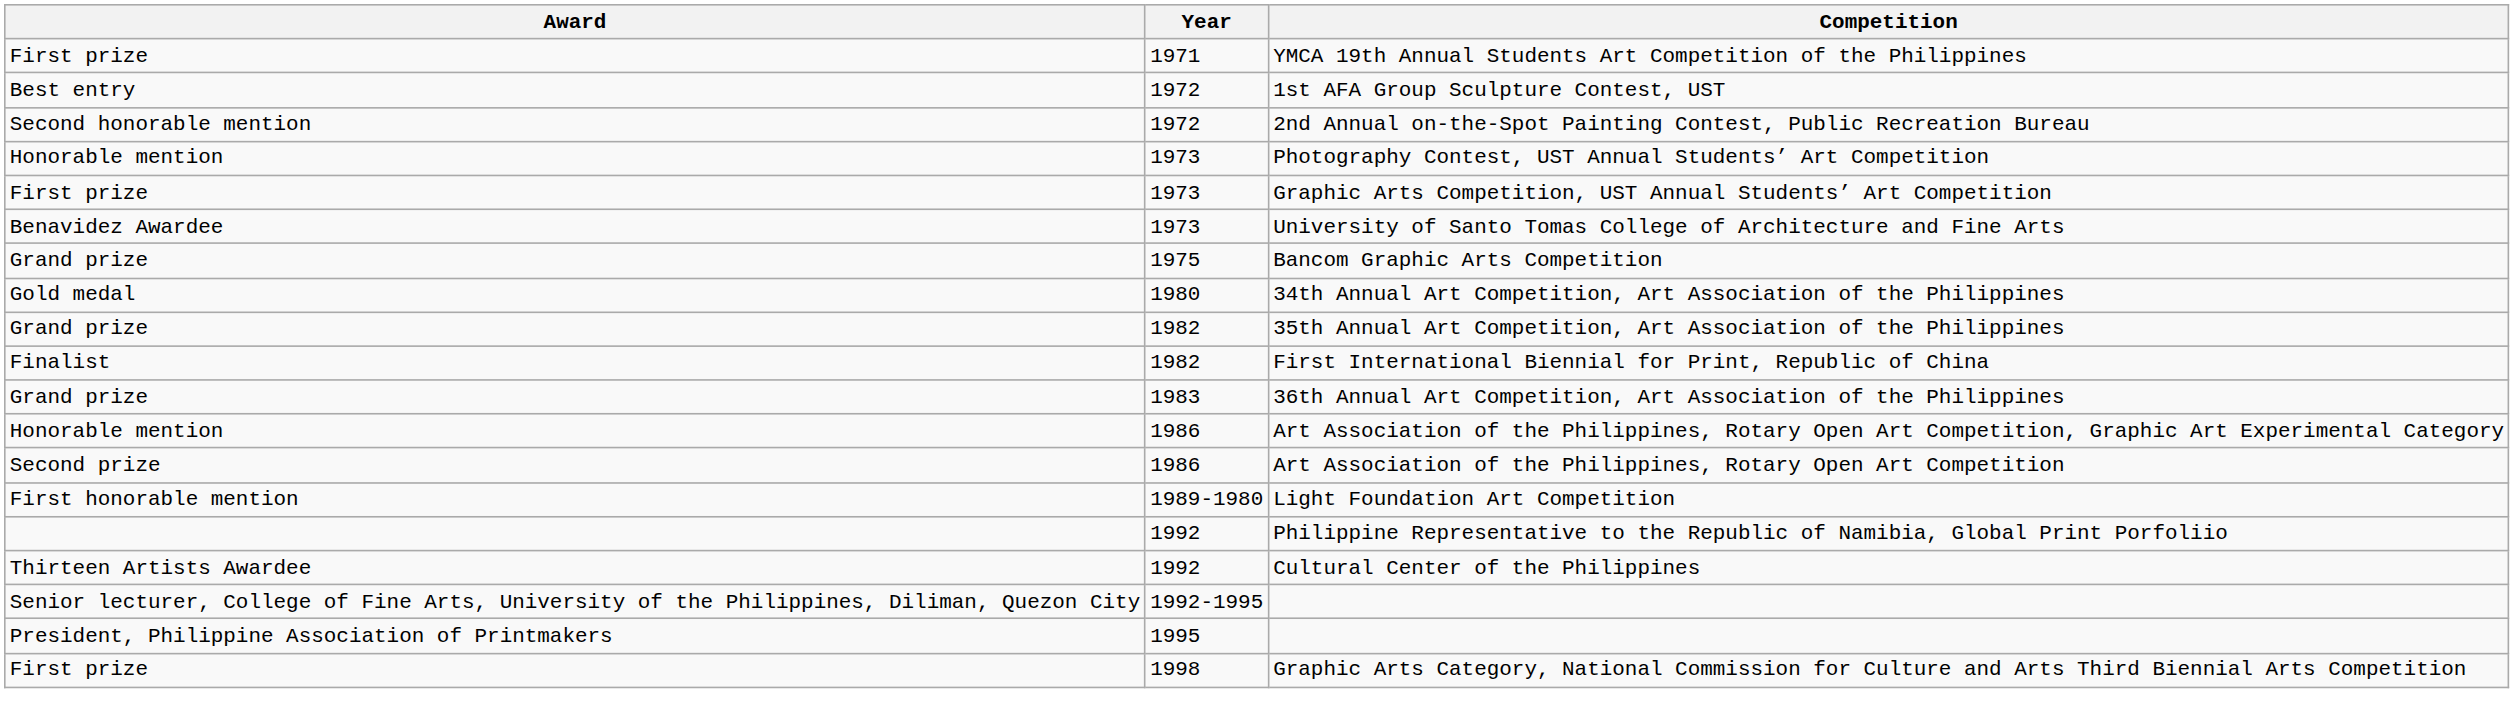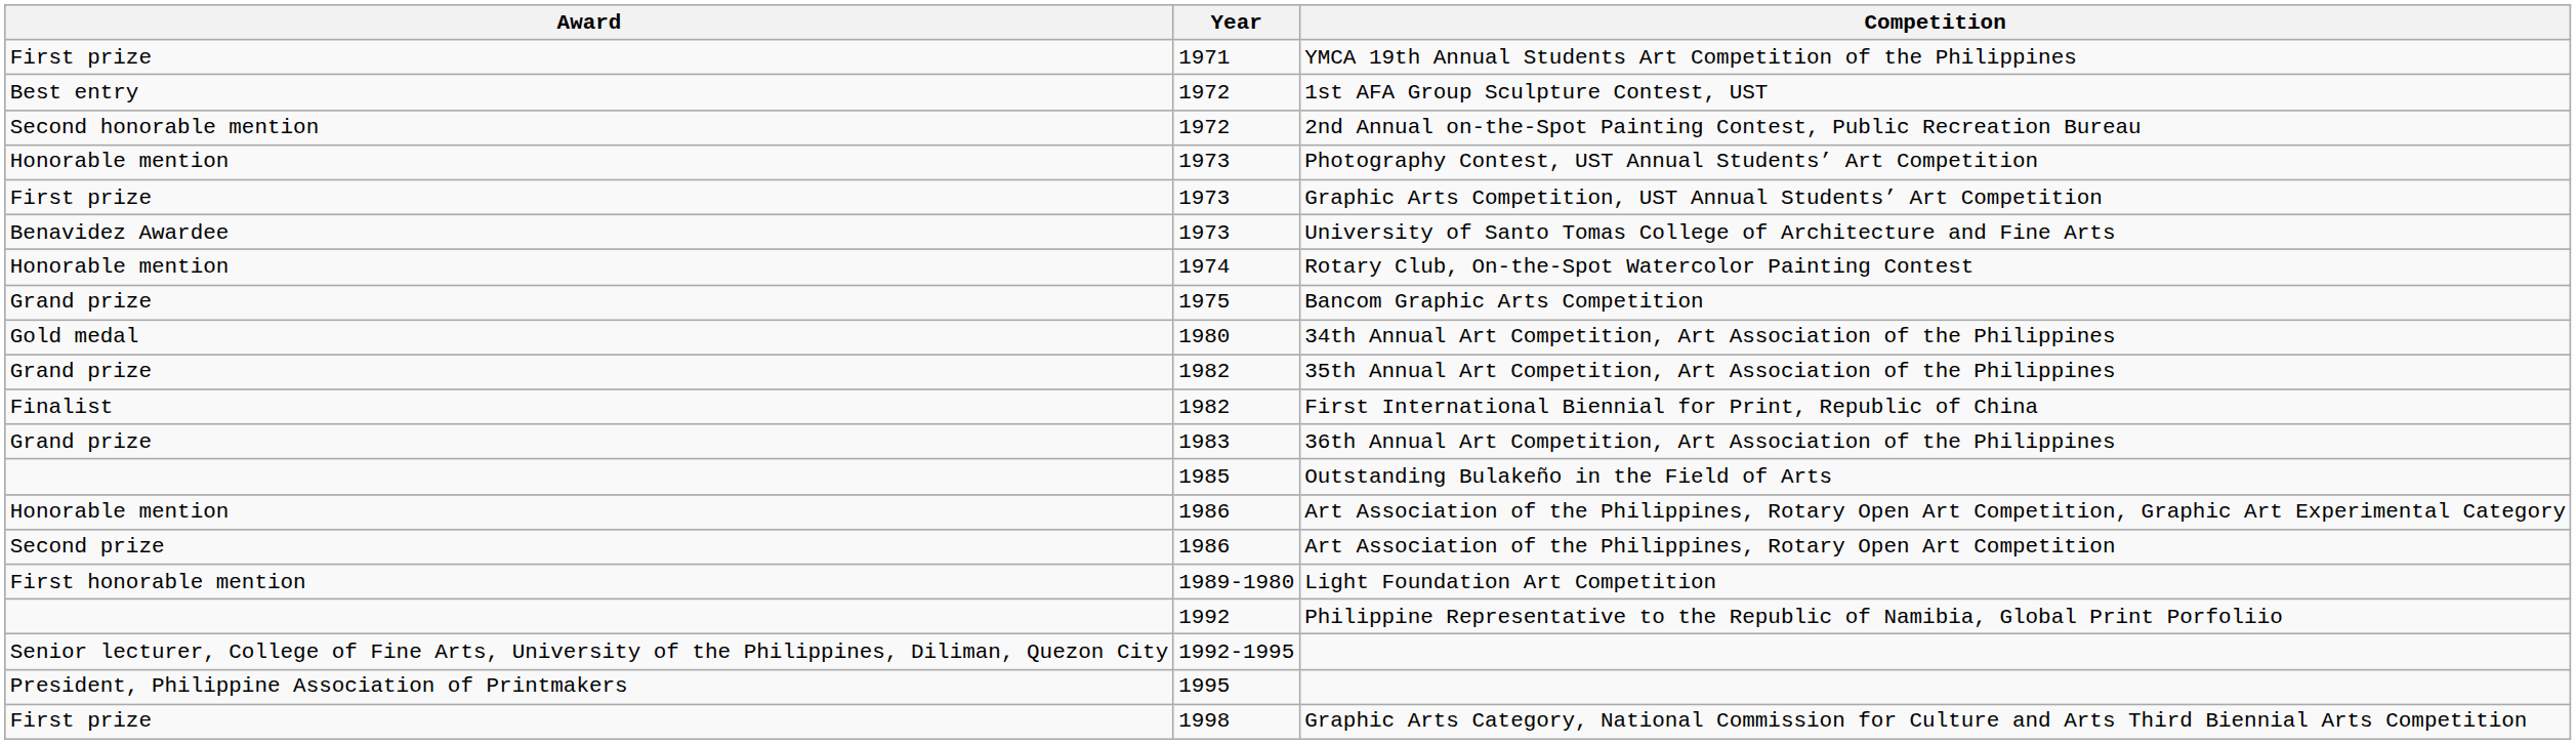+ row: Honorable mention | 1974 | Rotary Club, On-the-Spot Watercolor Painting Contest
+ row: 1985 | Outstanding Bulakeño in the Field of Arts
- row: Thirteen Artists Awardee | 1992 | Cultural Center of the Philippines
